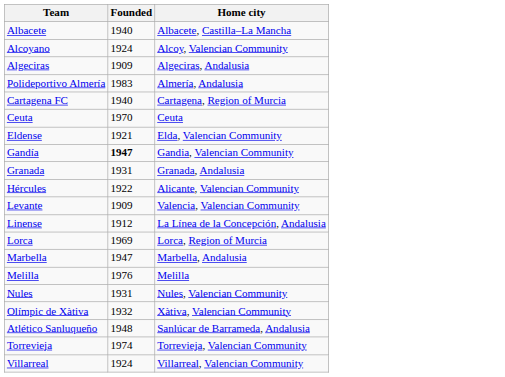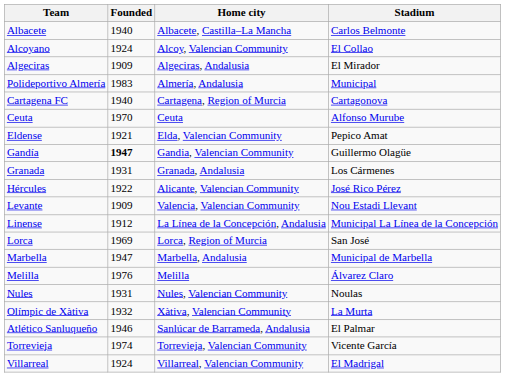+ column: Stadium | Carlos Belmonte | El Collao | El Mirador | Municipal | Cartagonova | Alfonso Murube | Pepico Amat | Guillermo Olagüe | Los Cármenes | José Rico Pérez | Nou Estadi Llevant | Municipal La Línea de la Concepción | San José | Municipal de Marbella | Álvarez Claro | Noulas | La Murta | El Palmar | Vicente García | El Madrigal
Atlético Sanluqueño | Founded: 1948 -> 1946
